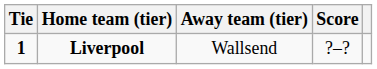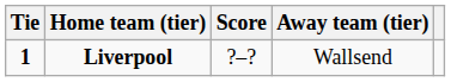columns swapped: Score <-> Away team (tier)
